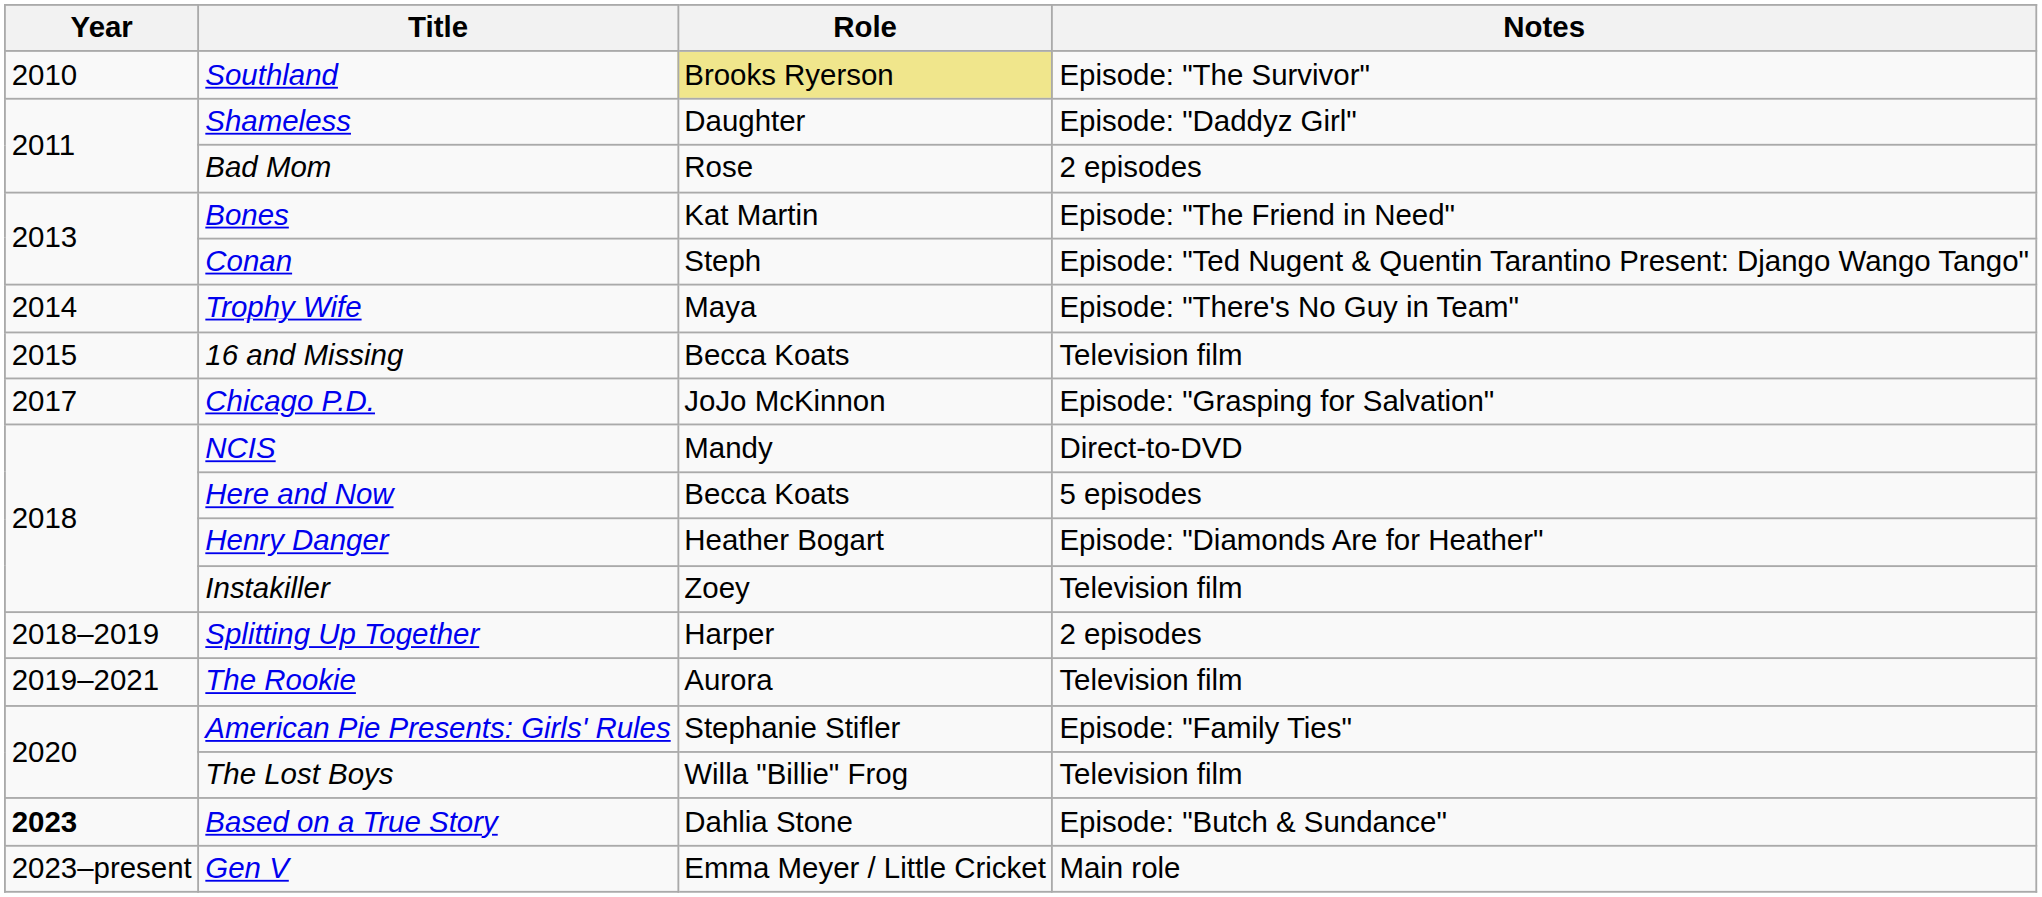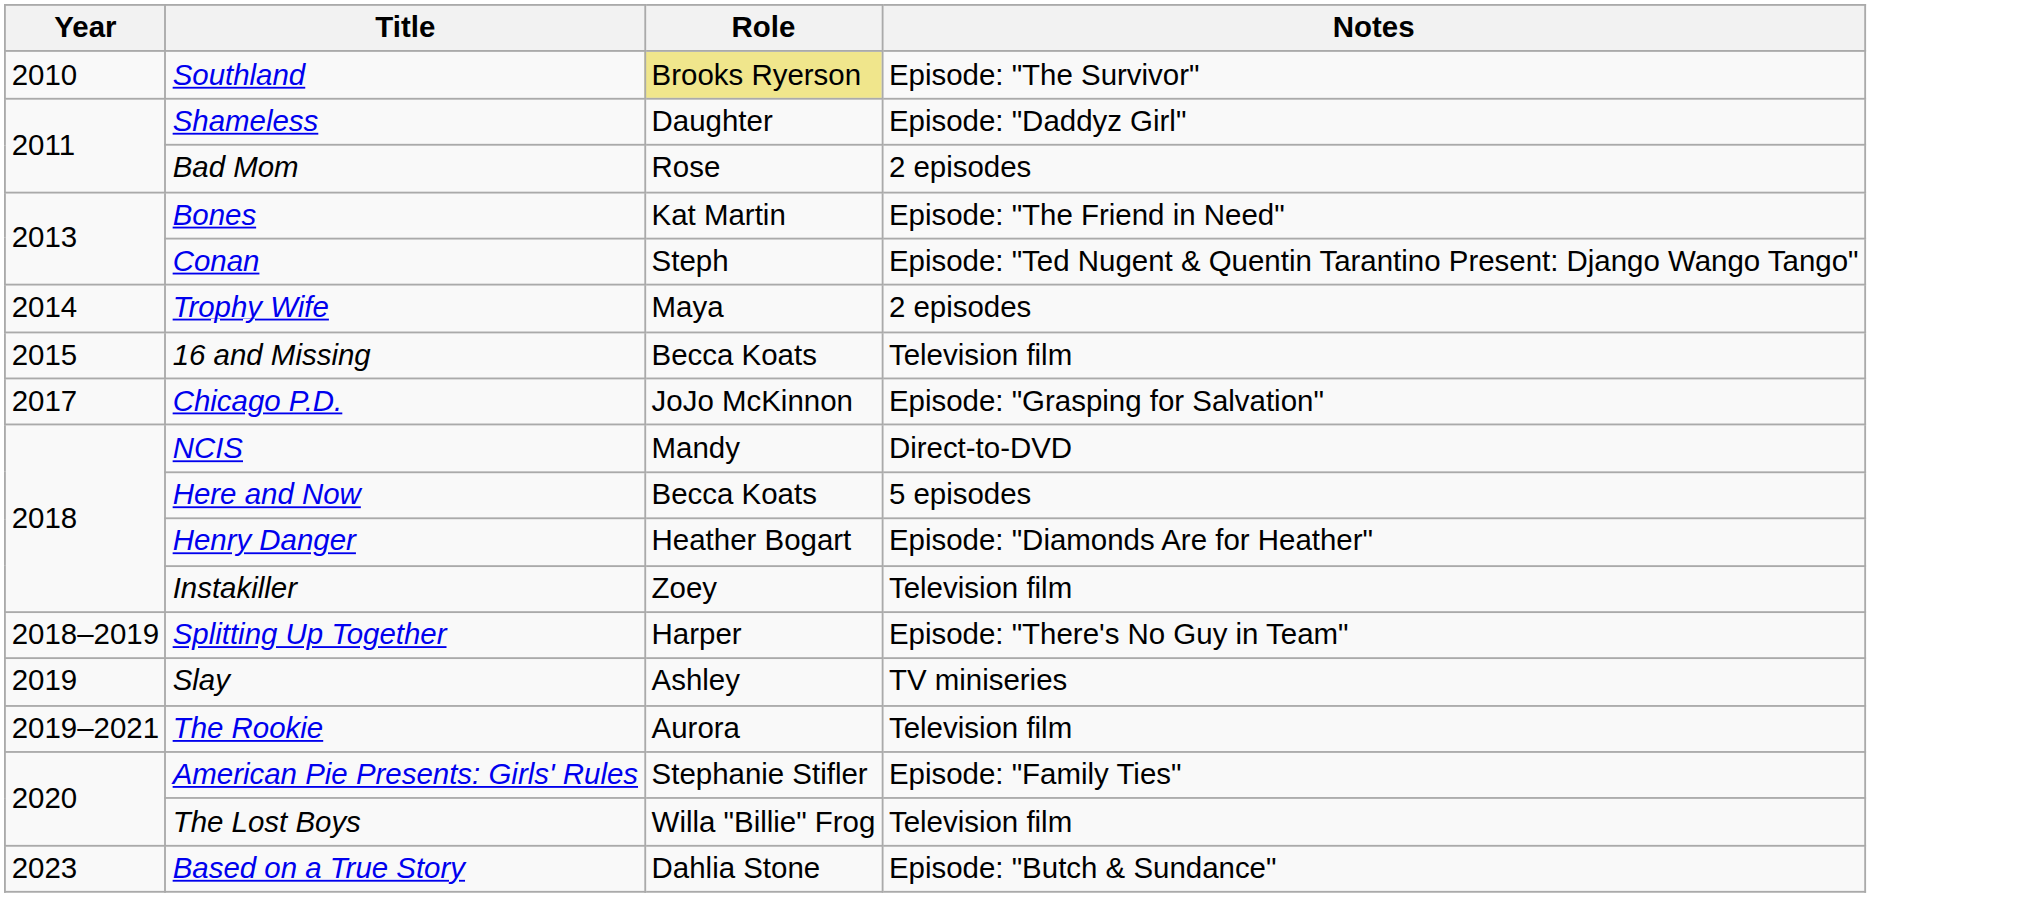Trophy Wife | Notes: Episode: "There's No Guy in Team" -> 2 episodes
Splitting Up Together | Notes: 2 episodes -> Episode: "There's No Guy in Team"
+ row: 2019 | Slay | Ashley | TV miniseries
Based on a True Story | Year: bold -> normal
- row: 2023–present | Gen V | Emma Meyer / Little Cricket | Main role
